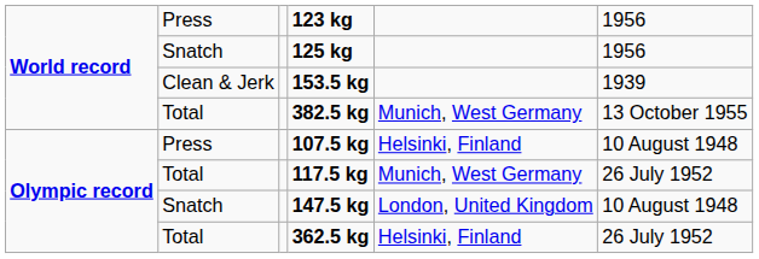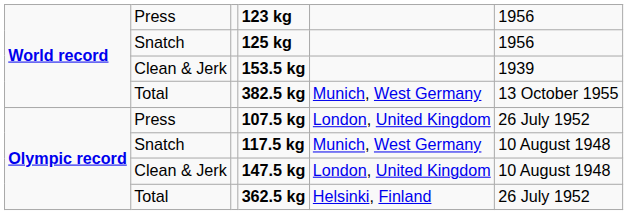107.5 kg | column 5: Helsinki, Finland -> London, United Kingdom
107.5 kg | column 6: 10 August 1948 -> 26 July 1952
117.5 kg | column 2: Total -> Snatch
117.5 kg | column 6: 26 July 1952 -> 10 August 1948
147.5 kg | column 2: Snatch -> Clean & Jerk
